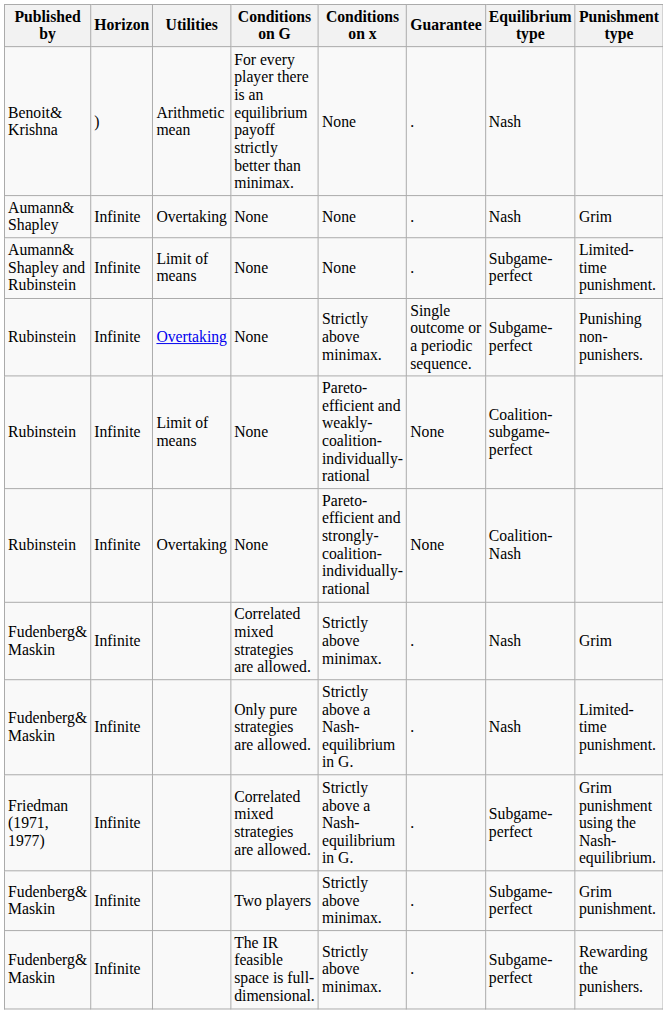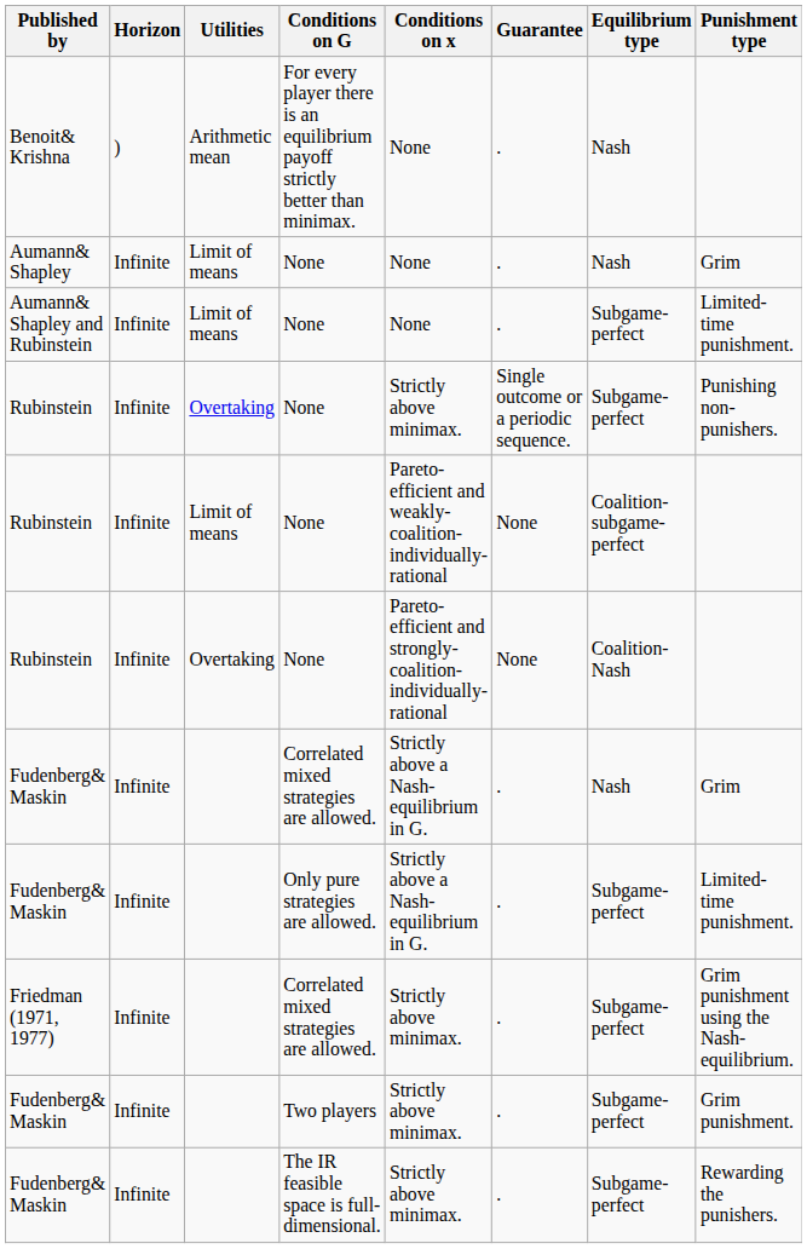Aumann& Shapley | Utilities: Overtaking -> Limit of means
Fudenberg& Maskin / Correlated mixed strategies are allowed. | Conditions on x: Strictly above minimax. -> Strictly above a Nash-equilibrium in G.
Fudenberg& Maskin / Only pure strategies are allowed. | Equilibrium type: Nash -> Subgame-perfect
Friedman (1971, 1977) | Conditions on x: Strictly above a Nash-equilibrium in G. -> Strictly above minimax.
